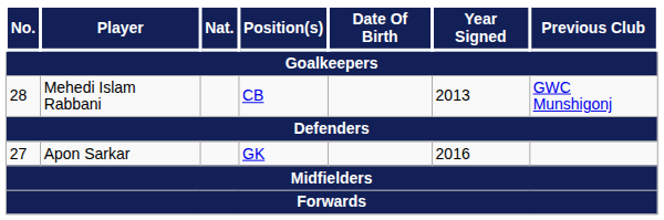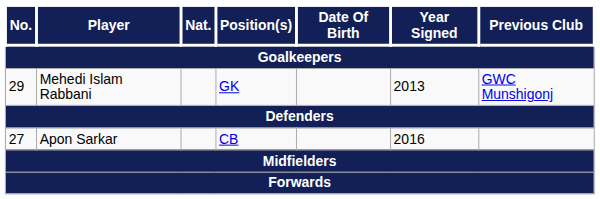Mehedi Islam Rabbani | No. / Goalkeepers: 28 -> 29
Mehedi Islam Rabbani | Position(s) / Goalkeepers: CB -> GK
Apon Sarkar | Position(s) / Goalkeepers: GK -> CB
